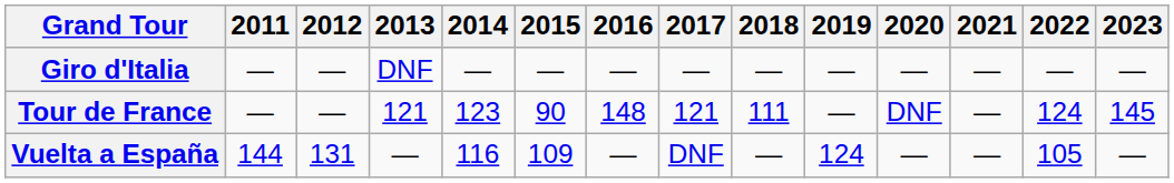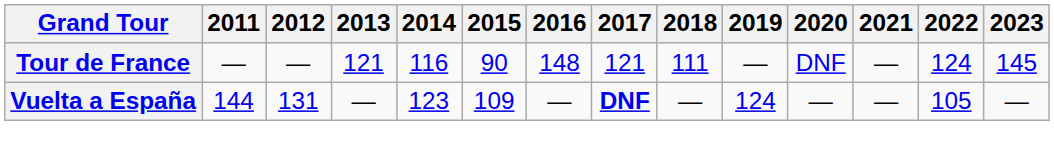- row: Giro d'Italia | — | — | DNF | — | — | — | — | — | — | — | — | — | —
Tour de France | 2014: 123 -> 116
Vuelta a España | 2014: 116 -> 123
Vuelta a España | 2017: normal -> bold
